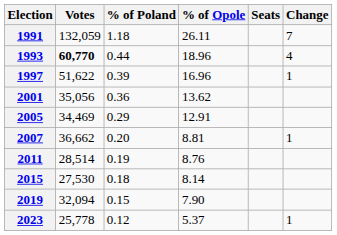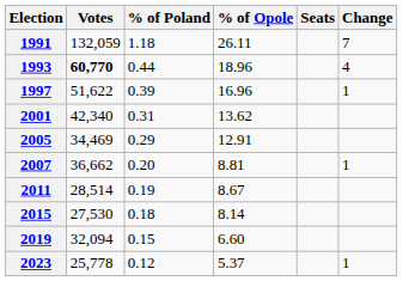2001 | Votes: 35,056 -> 42,340
2001 | % of Poland: 0.36 -> 0.31
2011 | % of Opole: 8.76 -> 8.67
2019 | % of Opole: 7.90 -> 6.60
